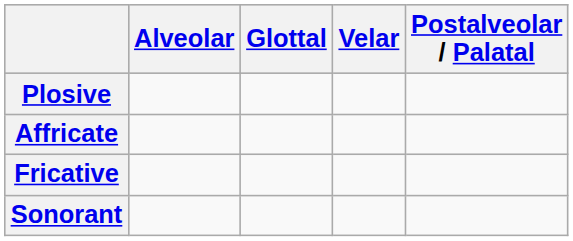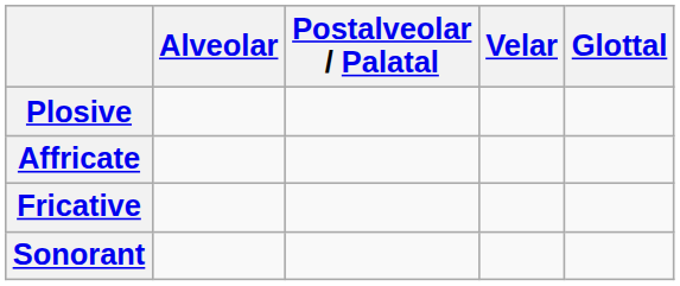columns swapped: Postalveolar / Palatal <-> Glottal
